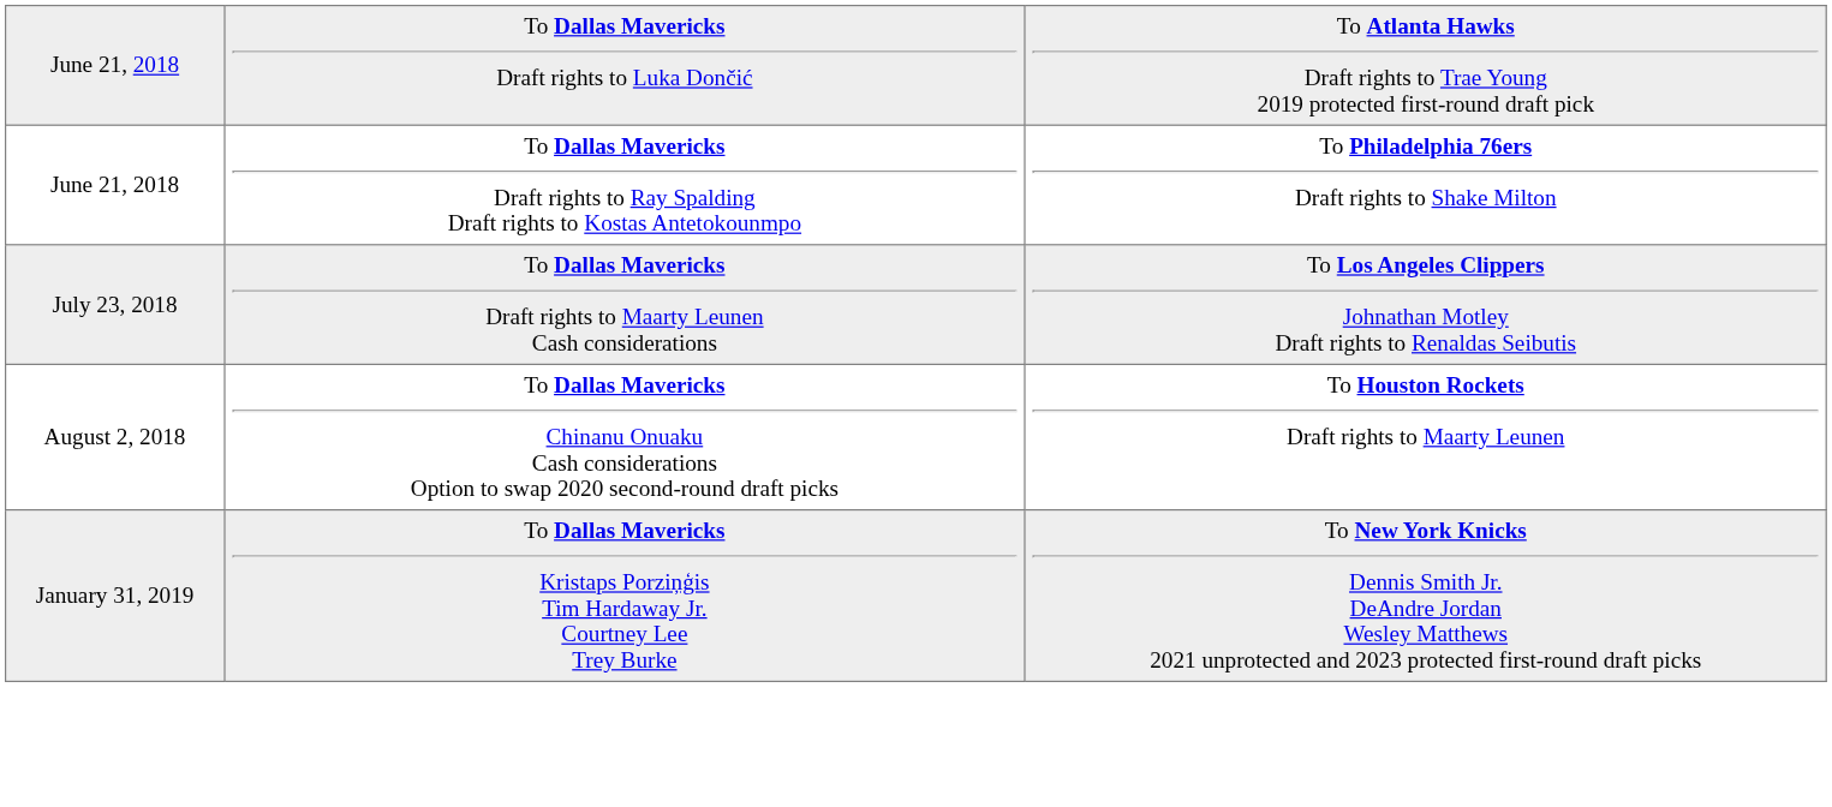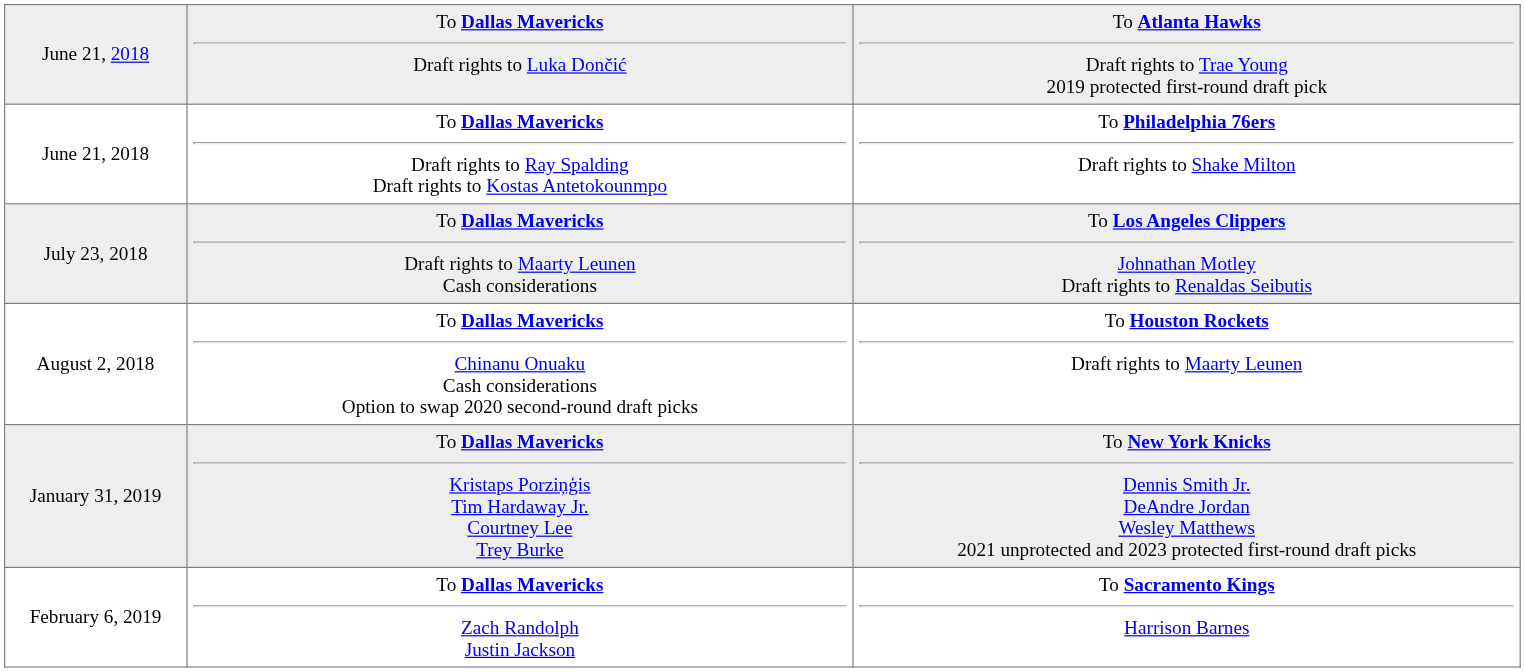+ row: February 6, 2019 | To Dallas Mavericks Zach Randolph Justin Jackson | To Sacramento Kings Harrison Barnes
